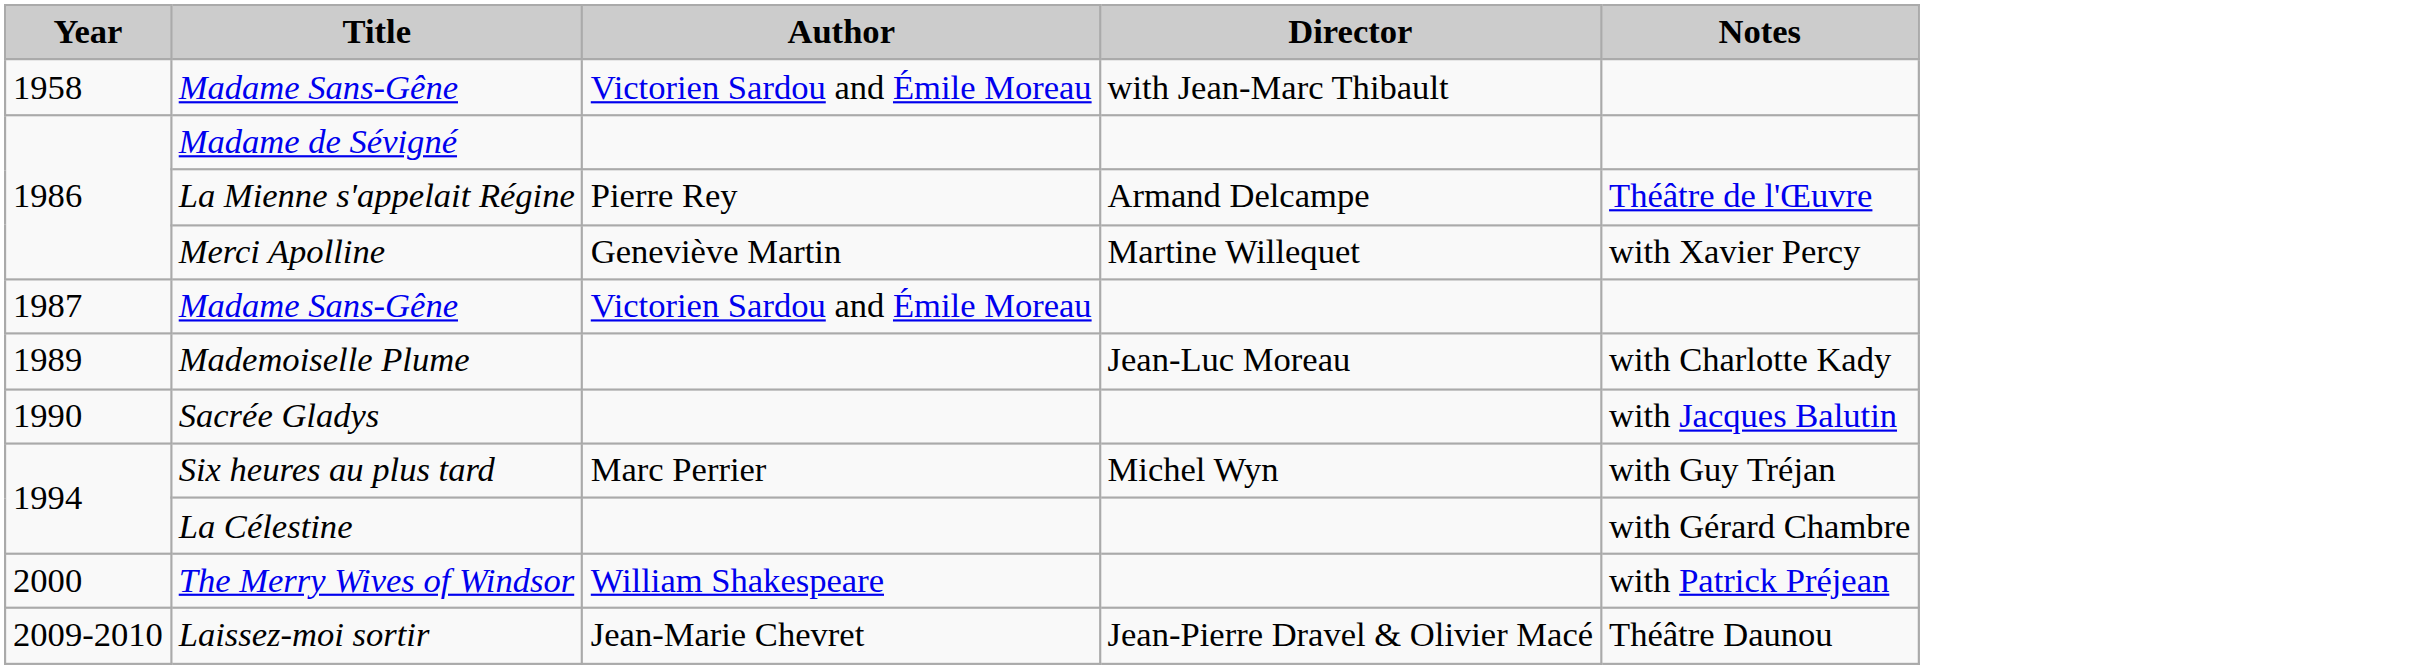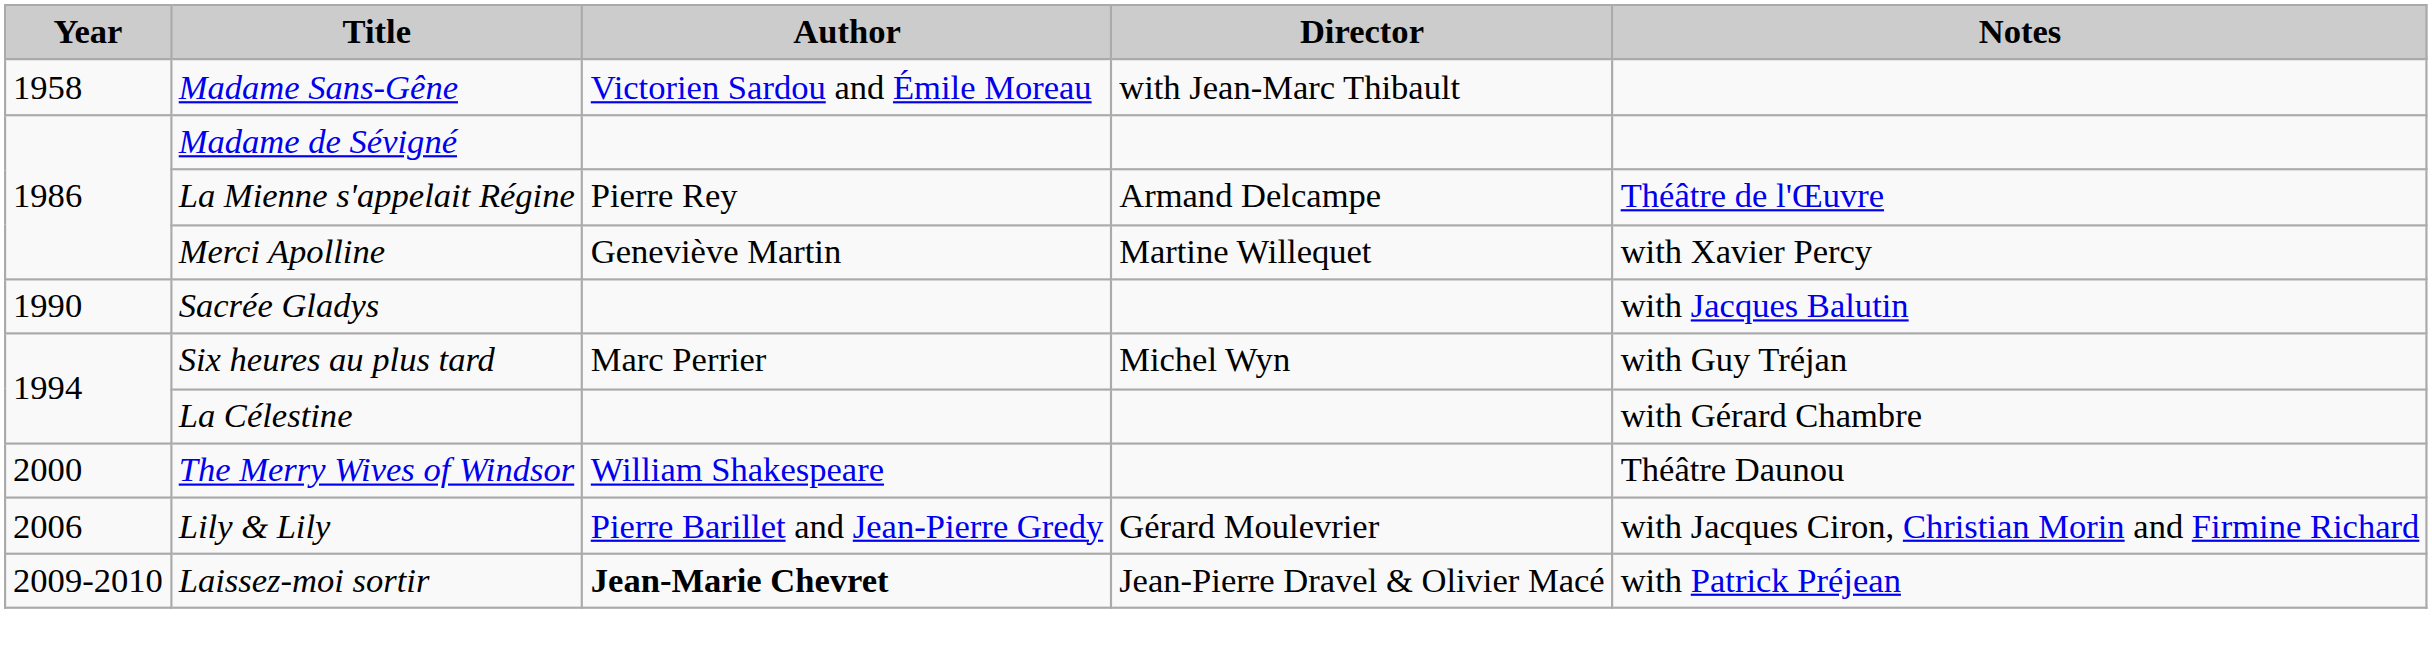- row: 1987 | Madame Sans-Gêne | Victorien Sardou and Émile Moreau
- row: 1989 | Mademoiselle Plume | Jean-Luc Moreau | with Charlotte Kady
The Merry Wives of Windsor | Notes: with Patrick Préjean -> Théâtre Daunou
+ row: 2006 | Lily & Lily | Pierre Barillet and Jean-Pierre Gredy | Gérard Moulevrier | with Jacques Ciron, Christian Morin and Firmine Richard
Laissez-moi sortir | Author: normal -> bold
Laissez-moi sortir | Notes: Théâtre Daunou -> with Patrick Préjean
